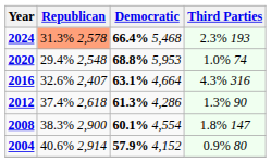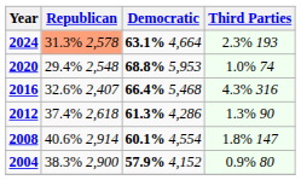2024 | Democratic: 66.4% 5,468 -> 63.1% 4,664
2016 | Democratic: 63.1% 4,664 -> 66.4% 5,468
2008 | Republican: 38.3% 2,900 -> 40.6% 2,914
2004 | Republican: 40.6% 2,914 -> 38.3% 2,900
